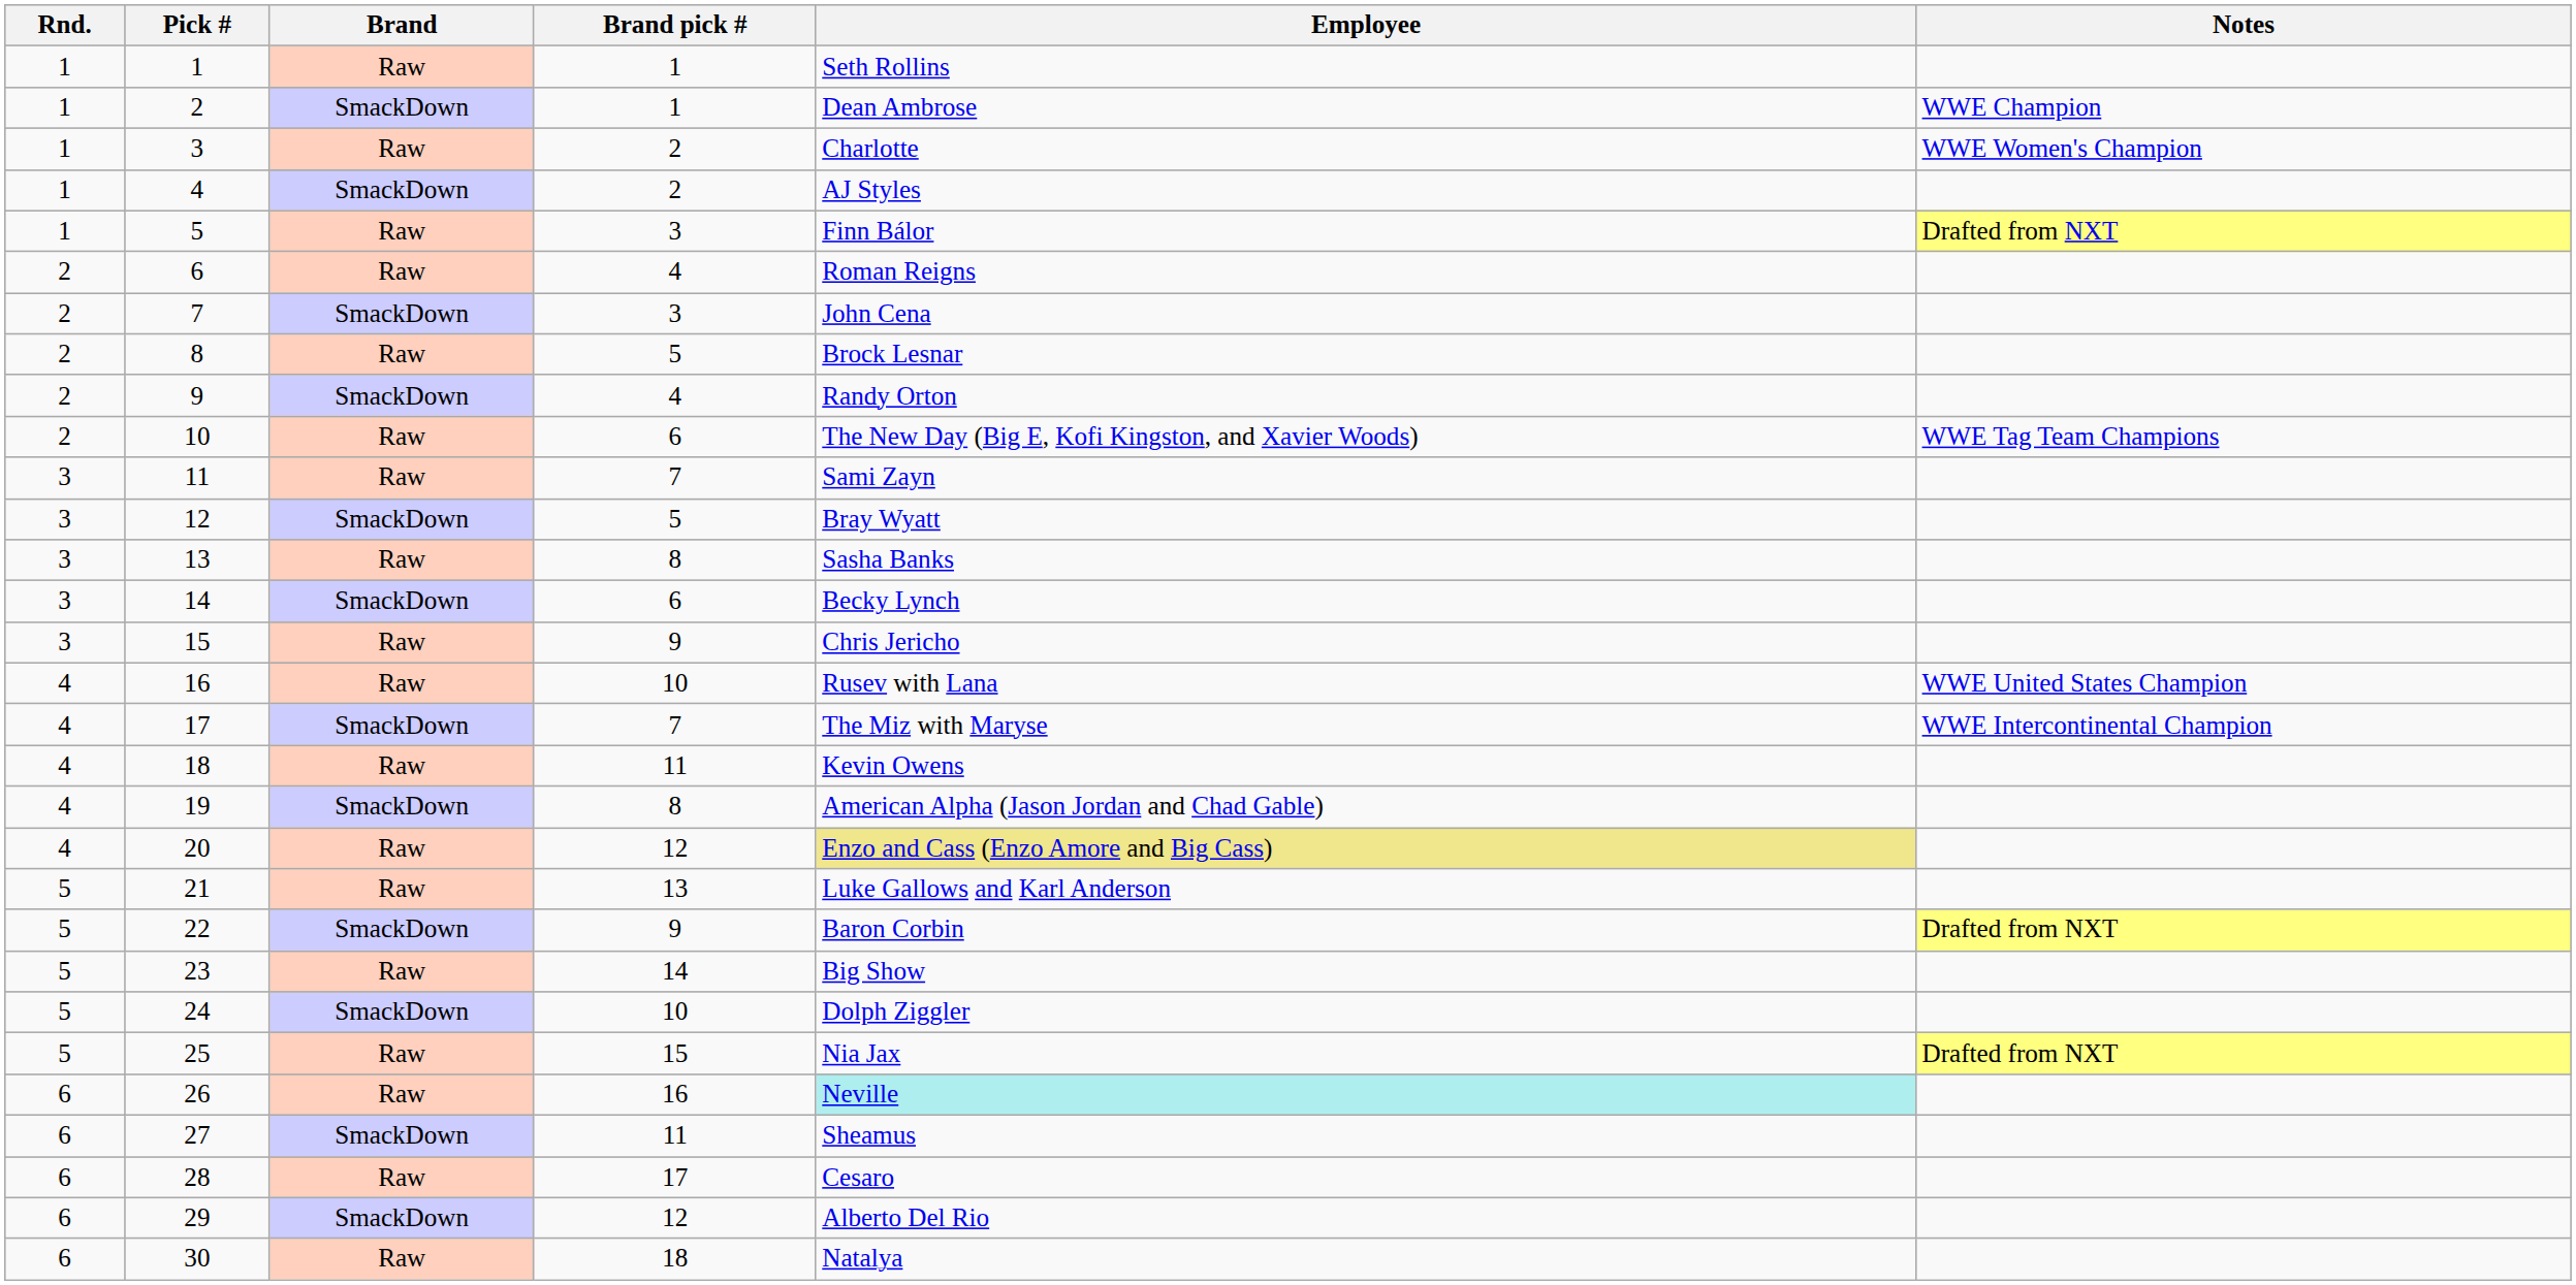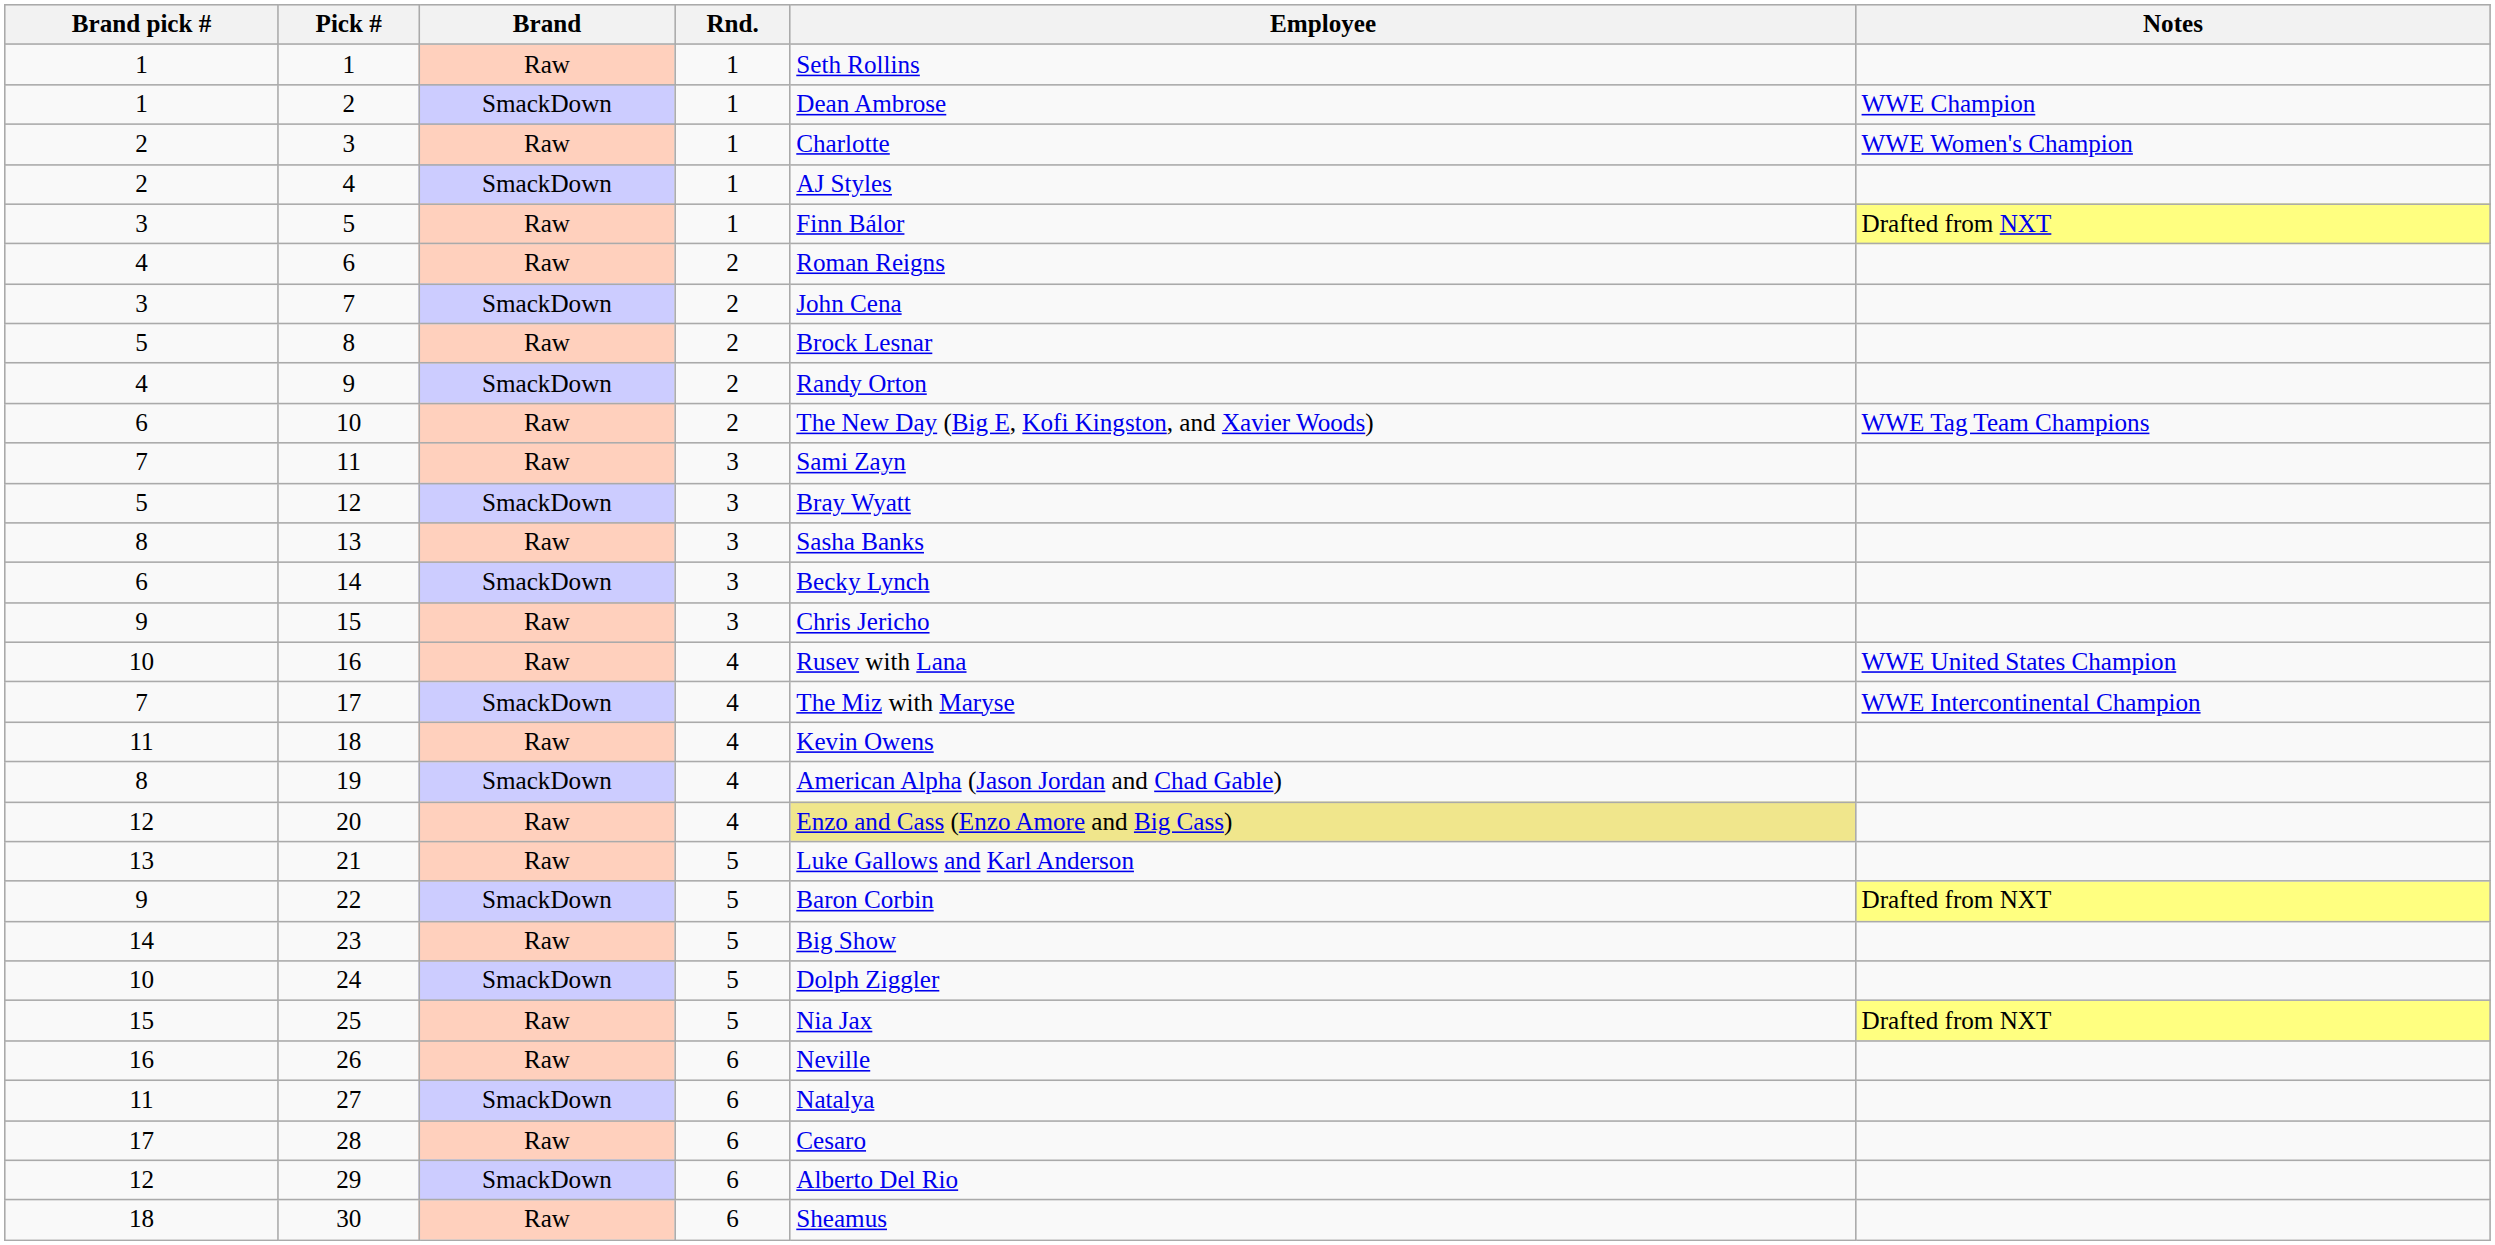columns swapped: Rnd. <-> Brand pick #
26 | Employee: paleturquoise background -> no background
27 | Employee: Sheamus -> Natalya
30 | Employee: Natalya -> Sheamus
